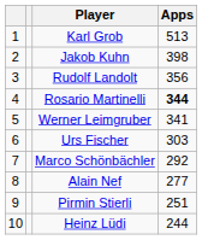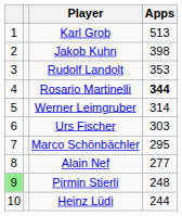Rudolf Landolt | Apps: 356 -> 353
Werner Leimgruber | Apps: 341 -> 314
Marco Schönbächler | Apps: 292 -> 295
Pirmin Stierli | column 1: no background -> lightgreen background
Pirmin Stierli | Apps: 251 -> 248
